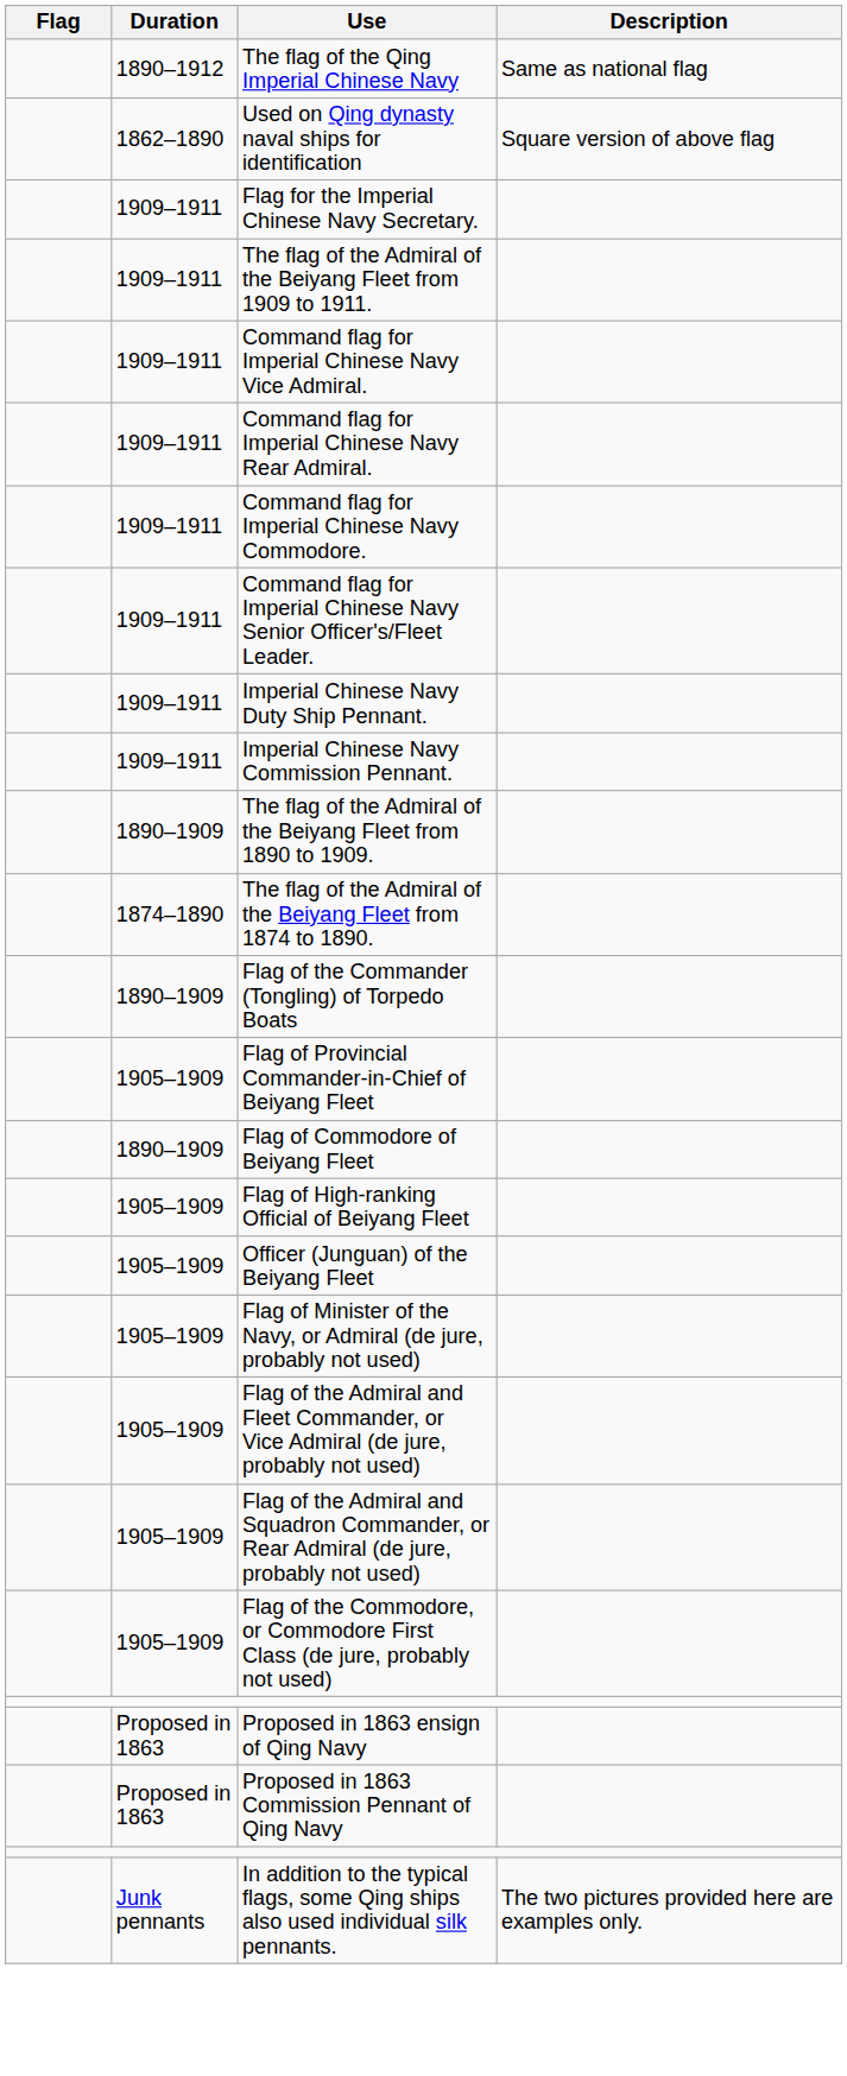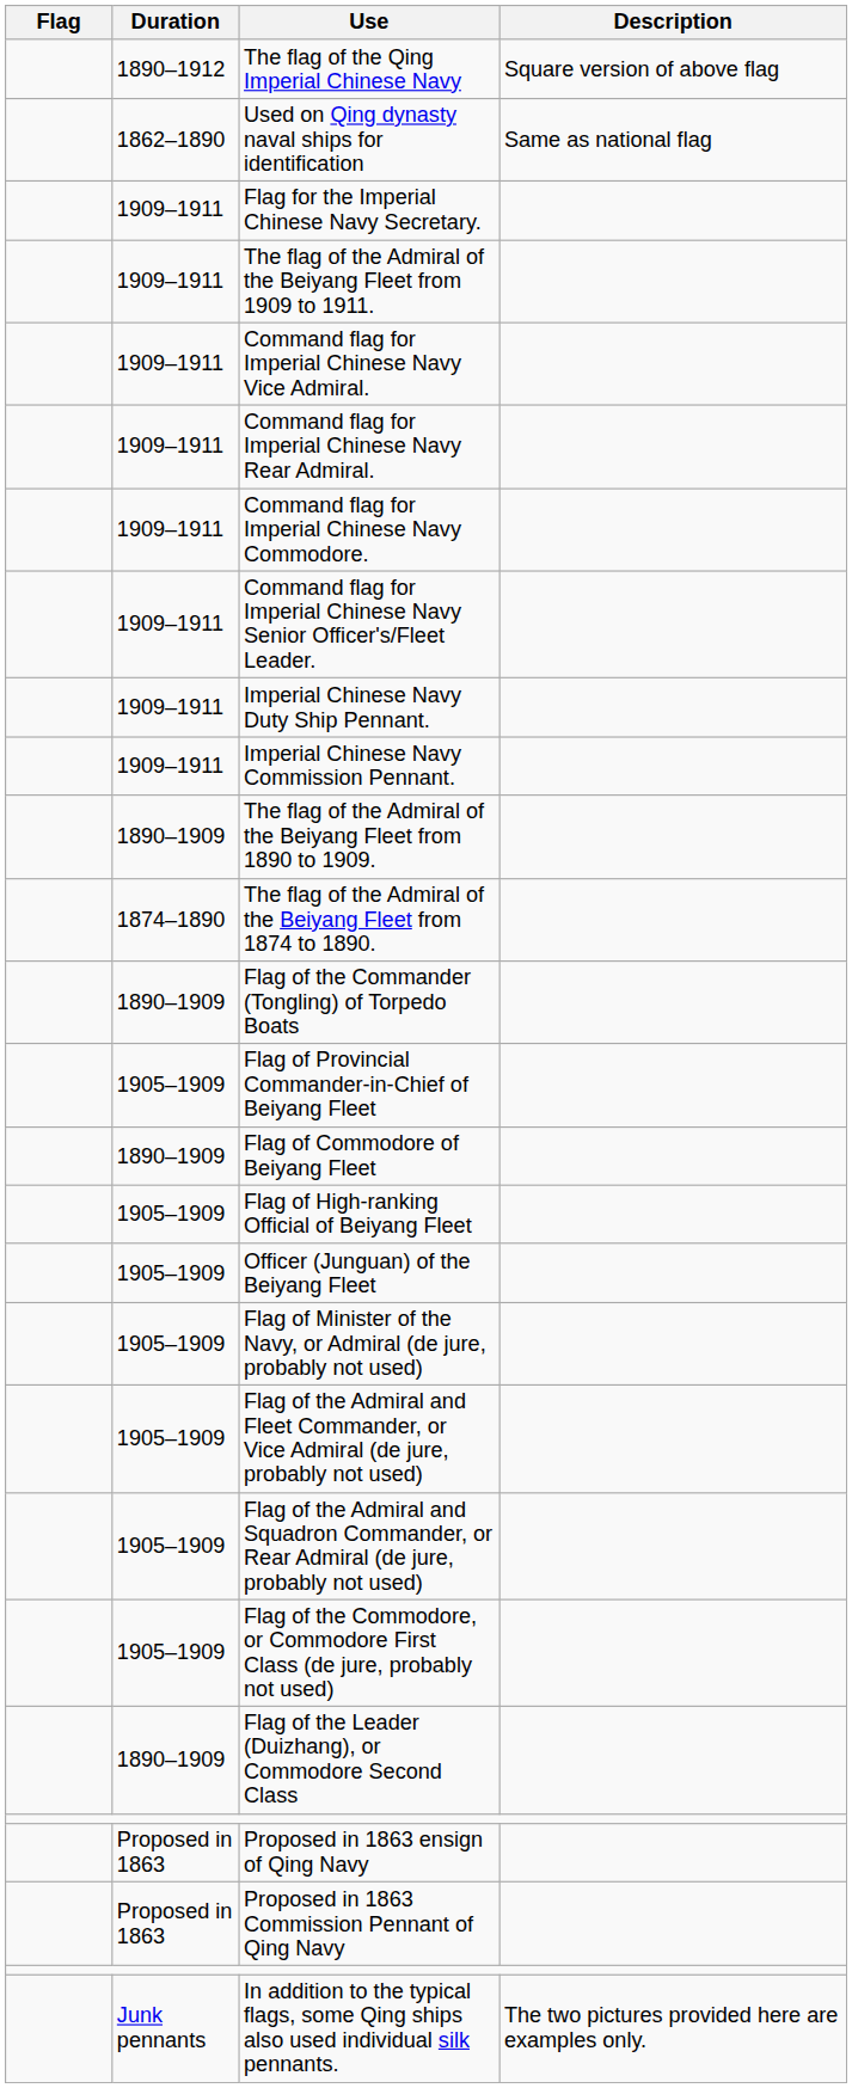The flag of the Qing Imperial Chinese Navy | Description: Same as national flag -> Square version of above flag
Used on Qing dynasty naval ships for identification | Description: Square version of above flag -> Same as national flag
+ row: 1890–1909 | Flag of the Leader (Duizhang), or Commodore Second Class
